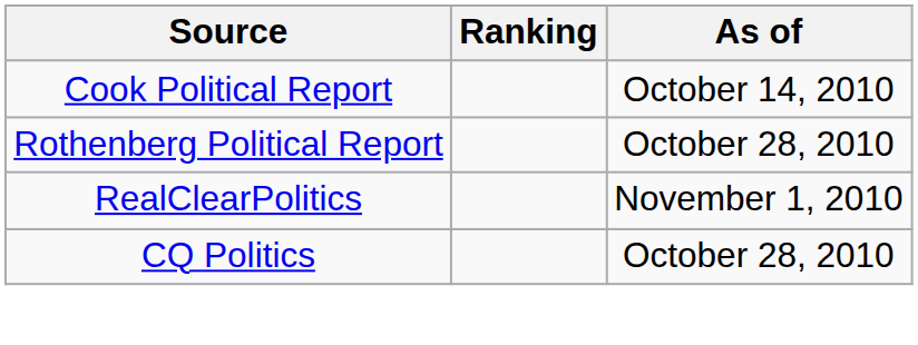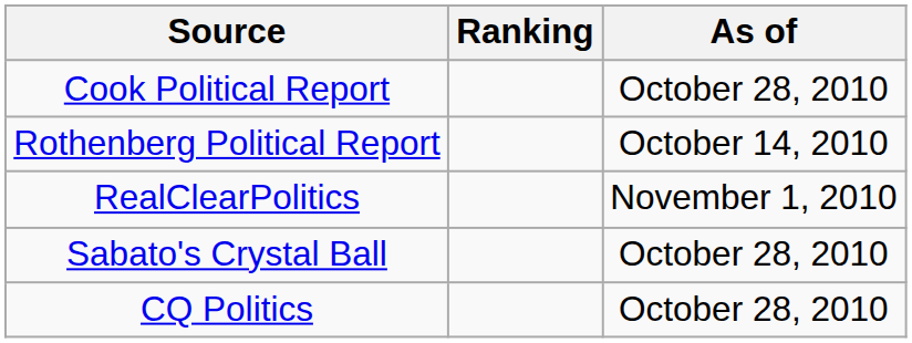Cook Political Report | As of: October 14, 2010 -> October 28, 2010
Rothenberg Political Report | As of: October 28, 2010 -> October 14, 2010
+ row: Sabato's Crystal Ball | October 28, 2010
